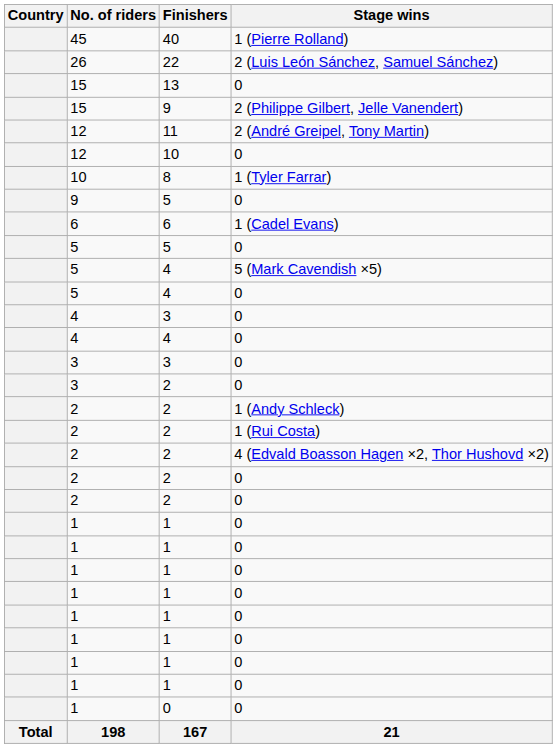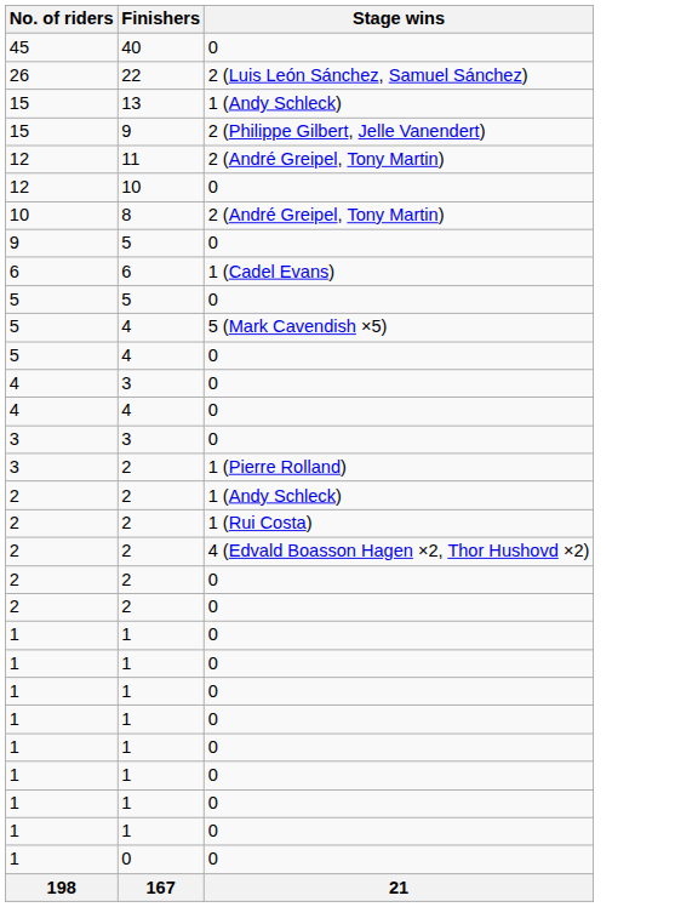- column: Country | Total
40 | Stage wins: 1 (Pierre Rolland) -> 0
13 | Stage wins: 0 -> 1 (Andy Schleck)
8 | Stage wins: 1 (Tyler Farrar) -> 2 (André Greipel, Tony Martin)
3 / 2 | Stage wins: 0 -> 1 (Pierre Rolland)
